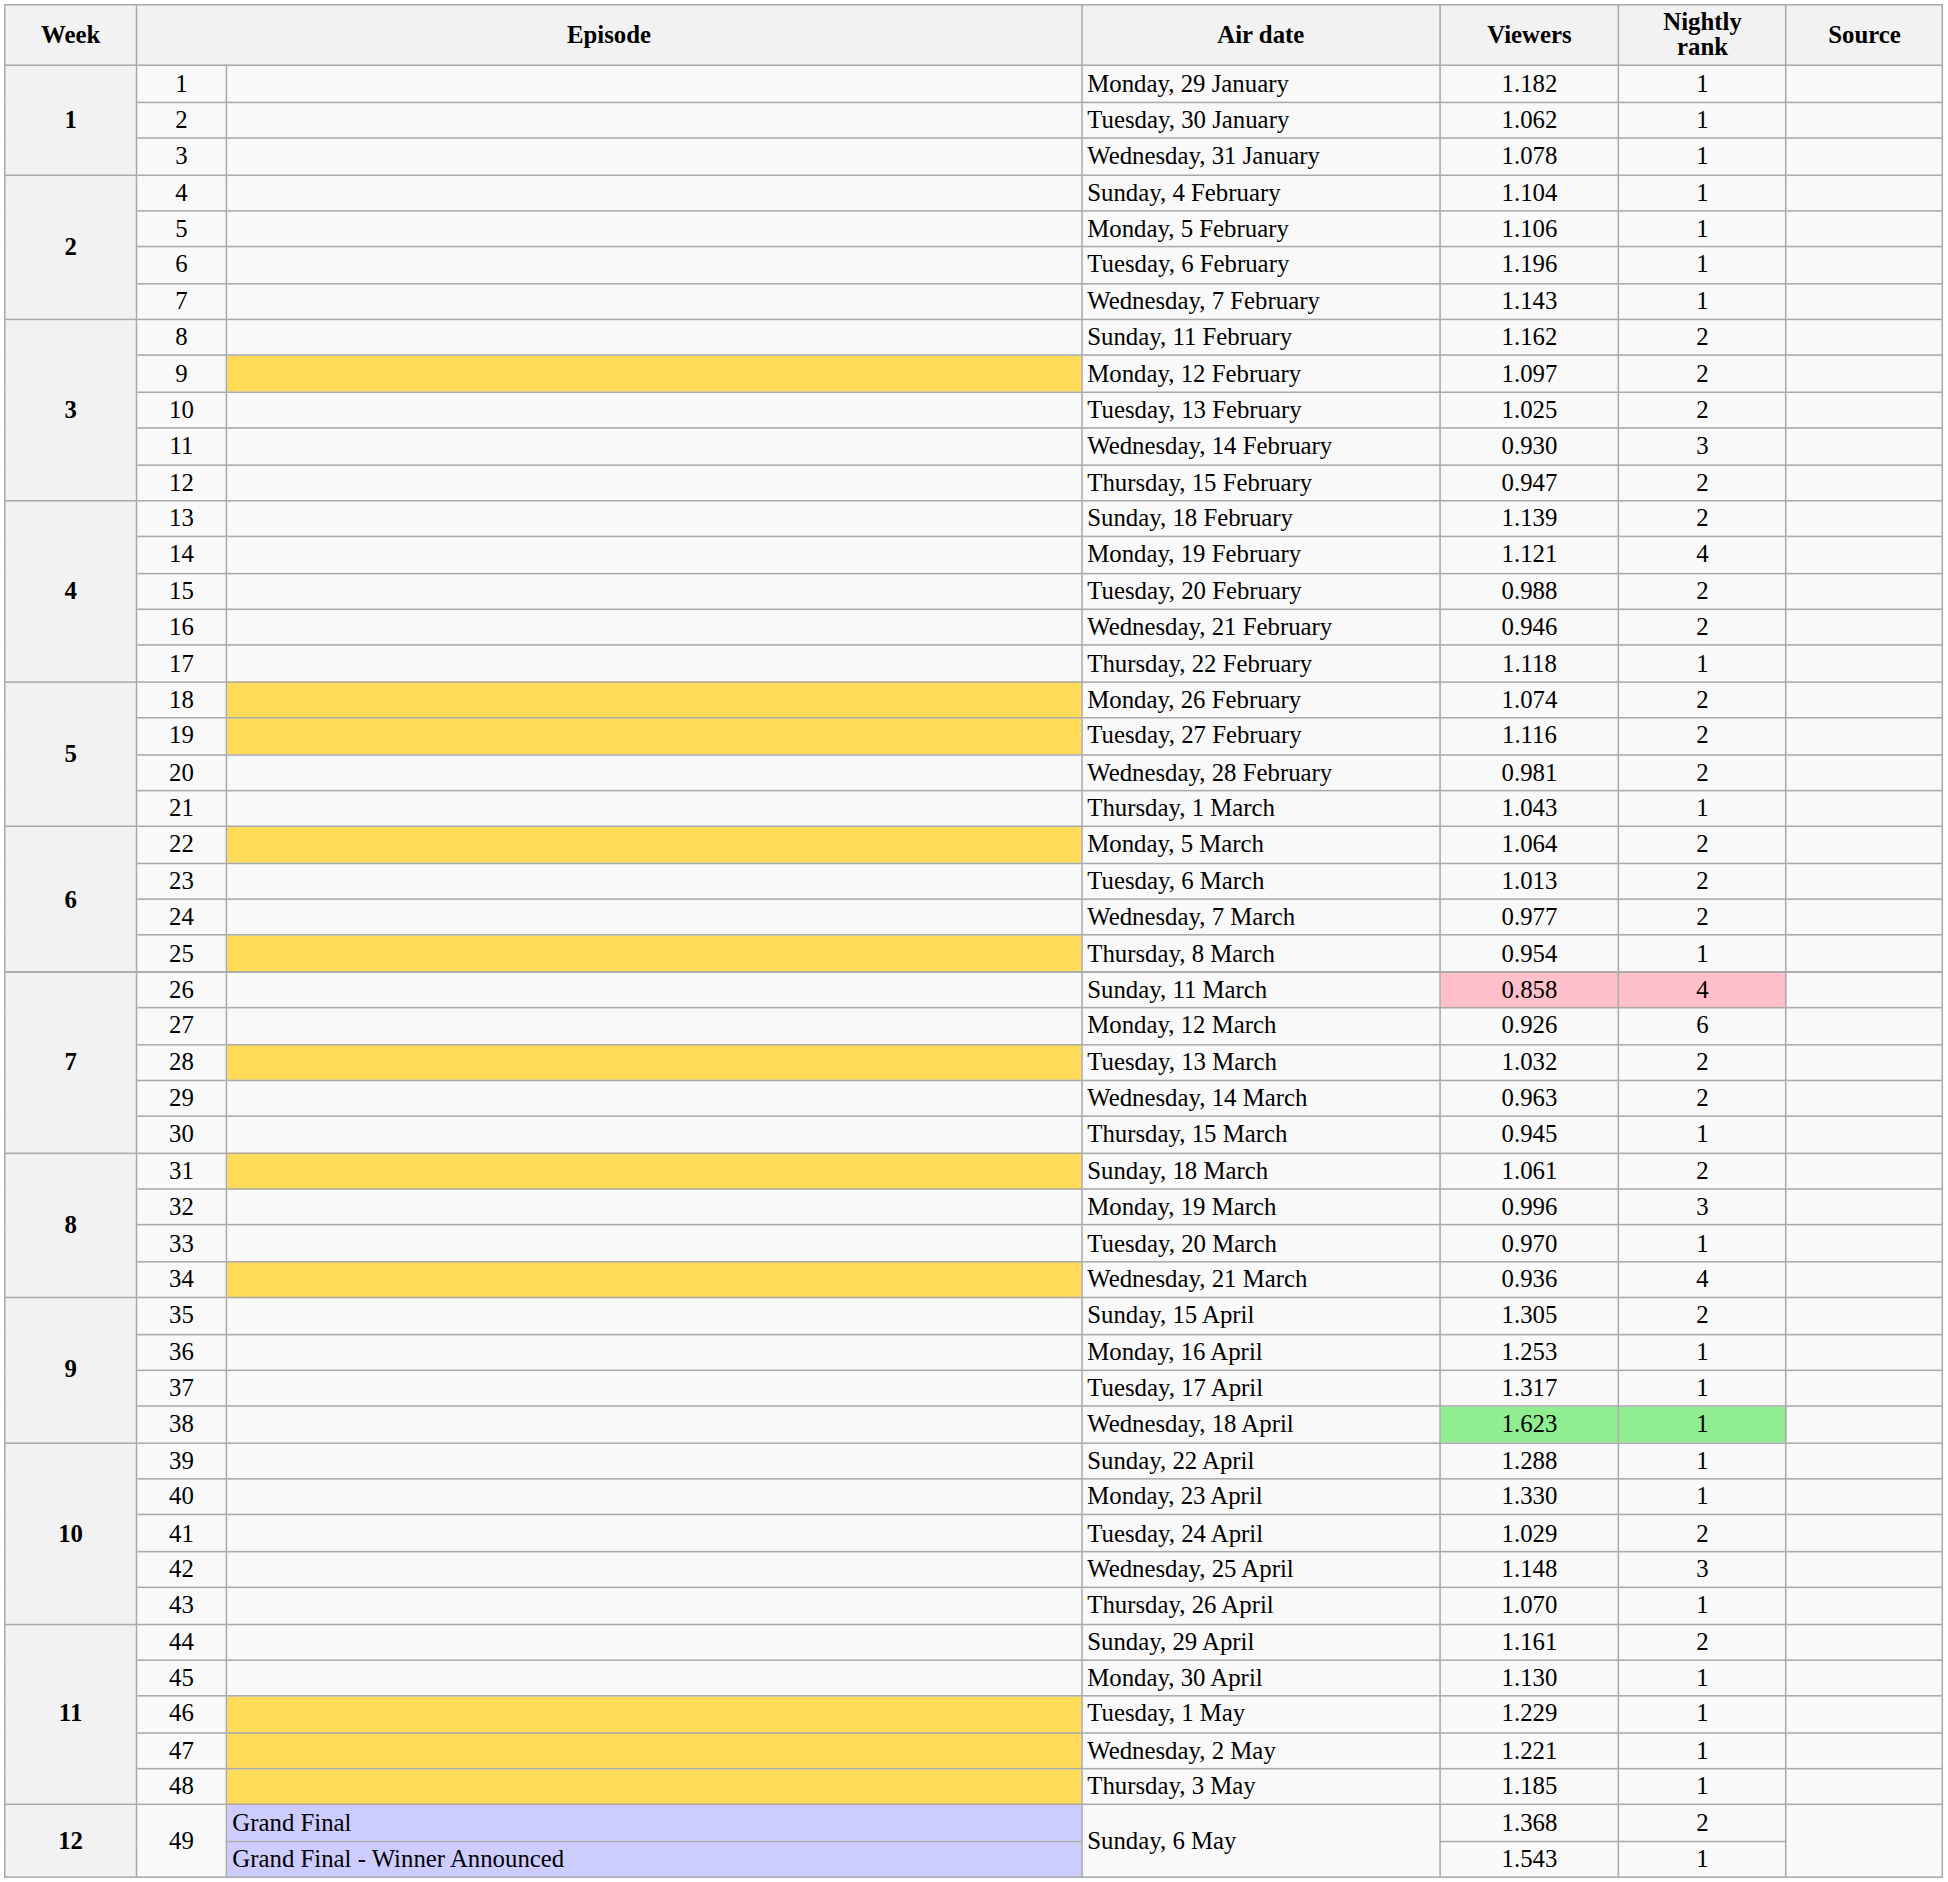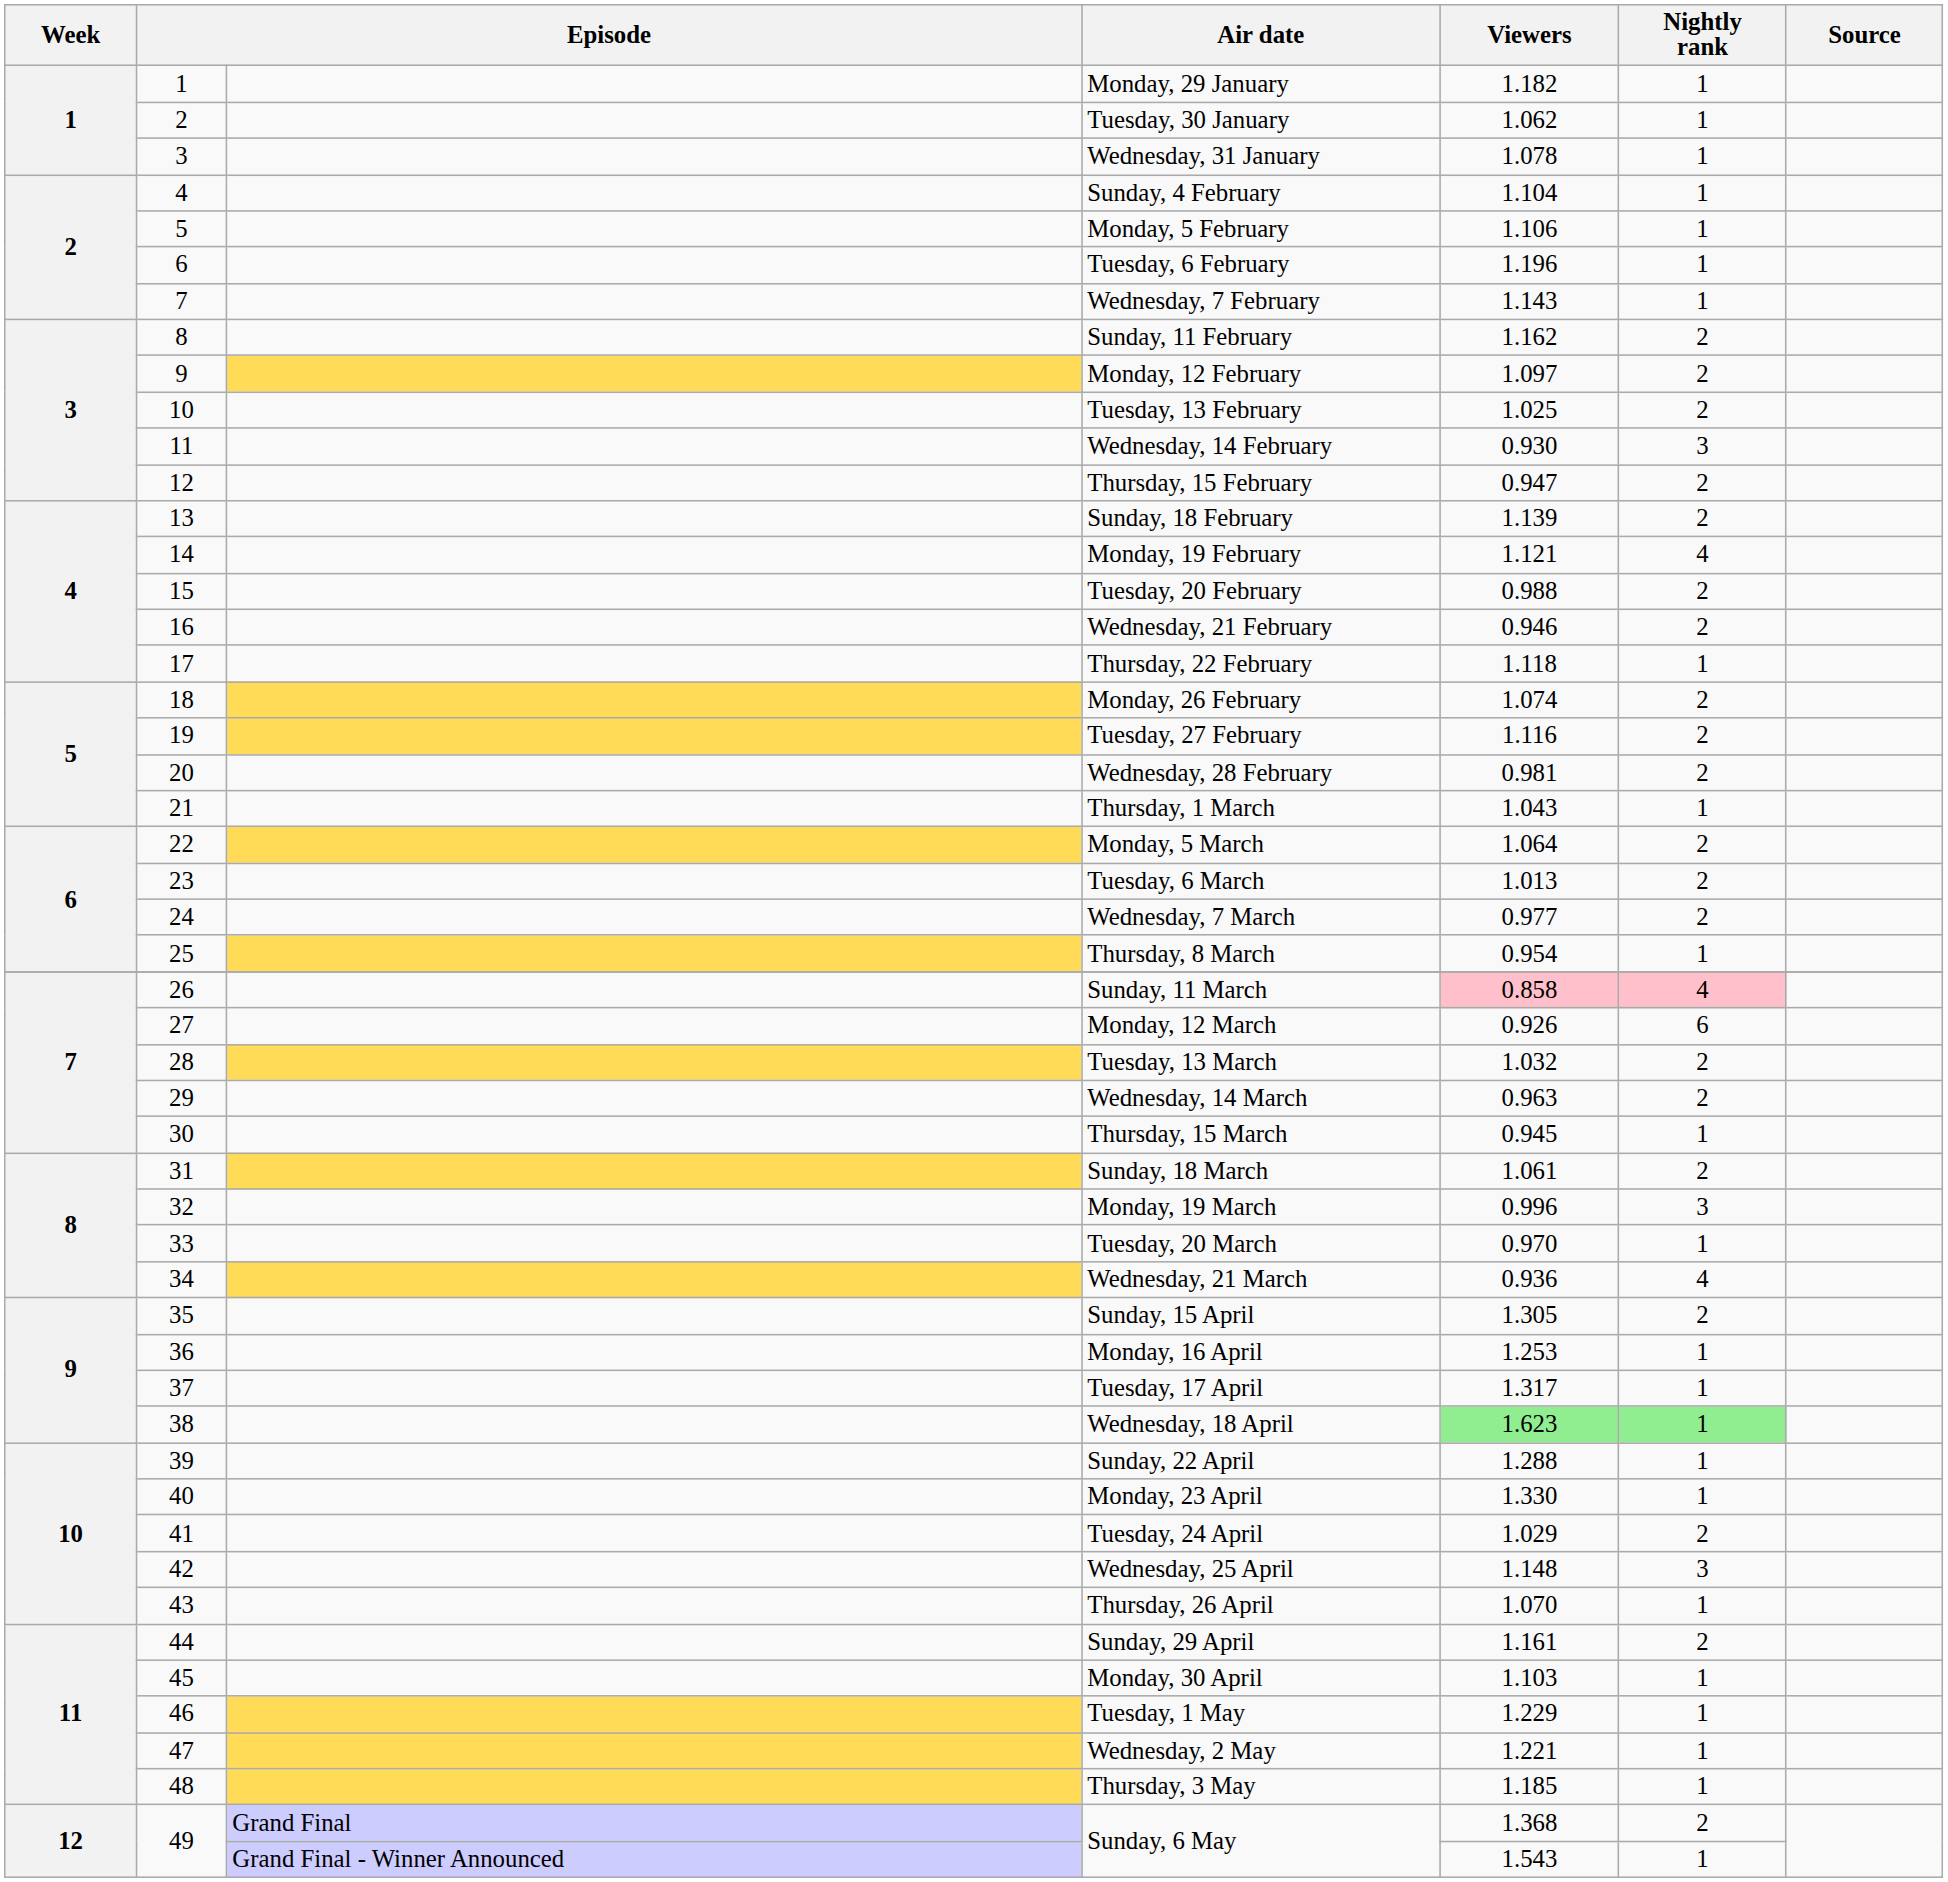Monday, 30 April | Viewers: 1.130 -> 1.103
